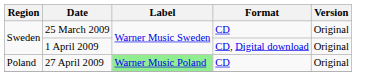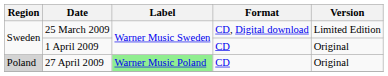25 March 2009 | Format: CD -> CD, Digital download
25 March 2009 | Version: Original -> Limited Edition
1 April 2009 | Format: CD, Digital download -> CD
27 April 2009 | Region: no background -> lightgrey background
